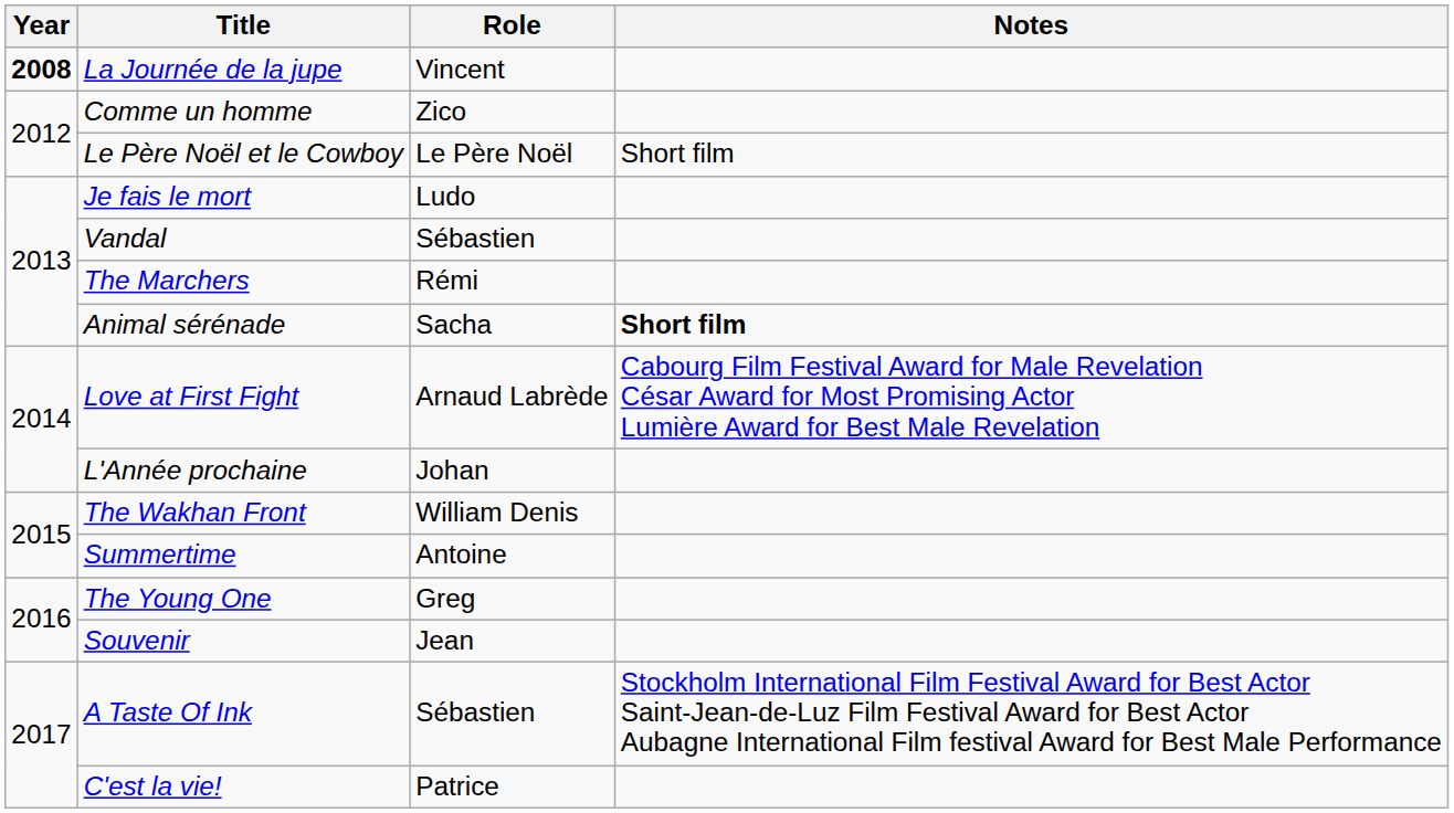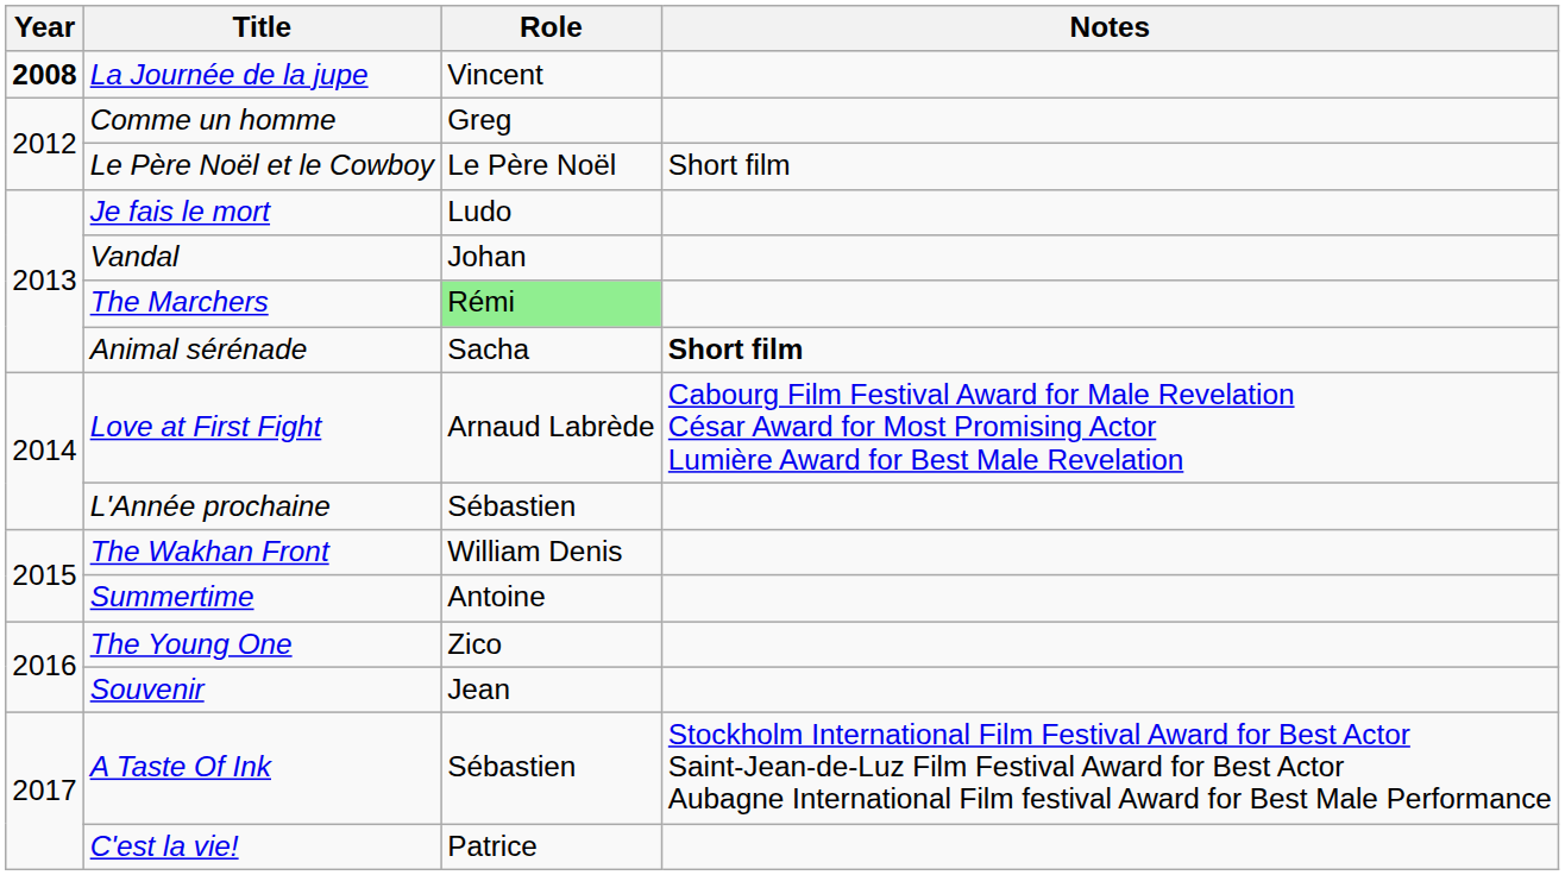Comme un homme | Role: Zico -> Greg
Vandal | Role: Sébastien -> Johan
The Marchers | Role: no background -> lightgreen background
L'Année prochaine | Role: Johan -> Sébastien
The Young One | Role: Greg -> Zico
